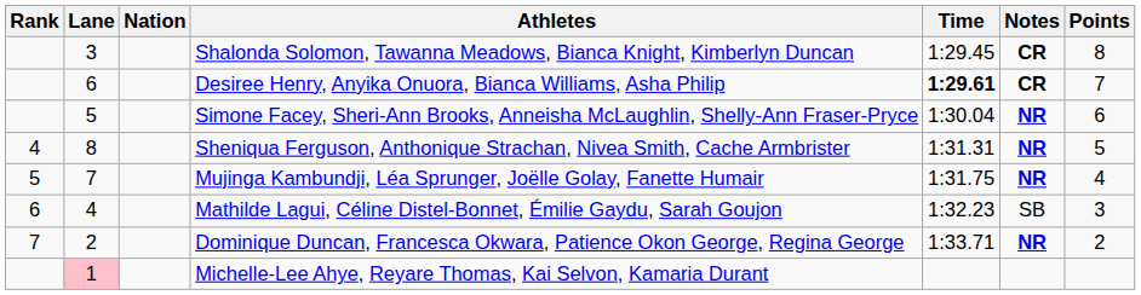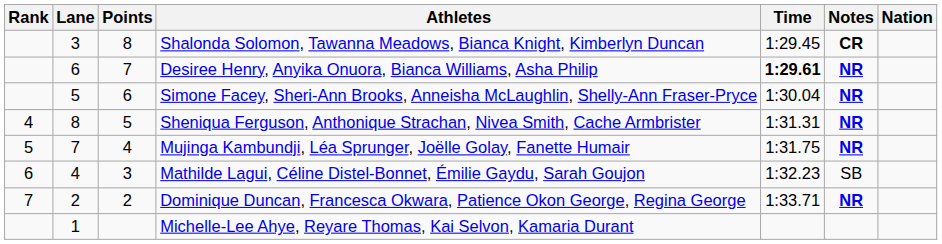columns swapped: Nation <-> Points
Desiree Henry, Anyika Onuora, Bianca Williams, Asha Philip | Notes: CR -> NR
Michelle-Lee Ahye, Reyare Thomas, Kai Selvon, Kamaria Durant | Lane: pink background -> no background
